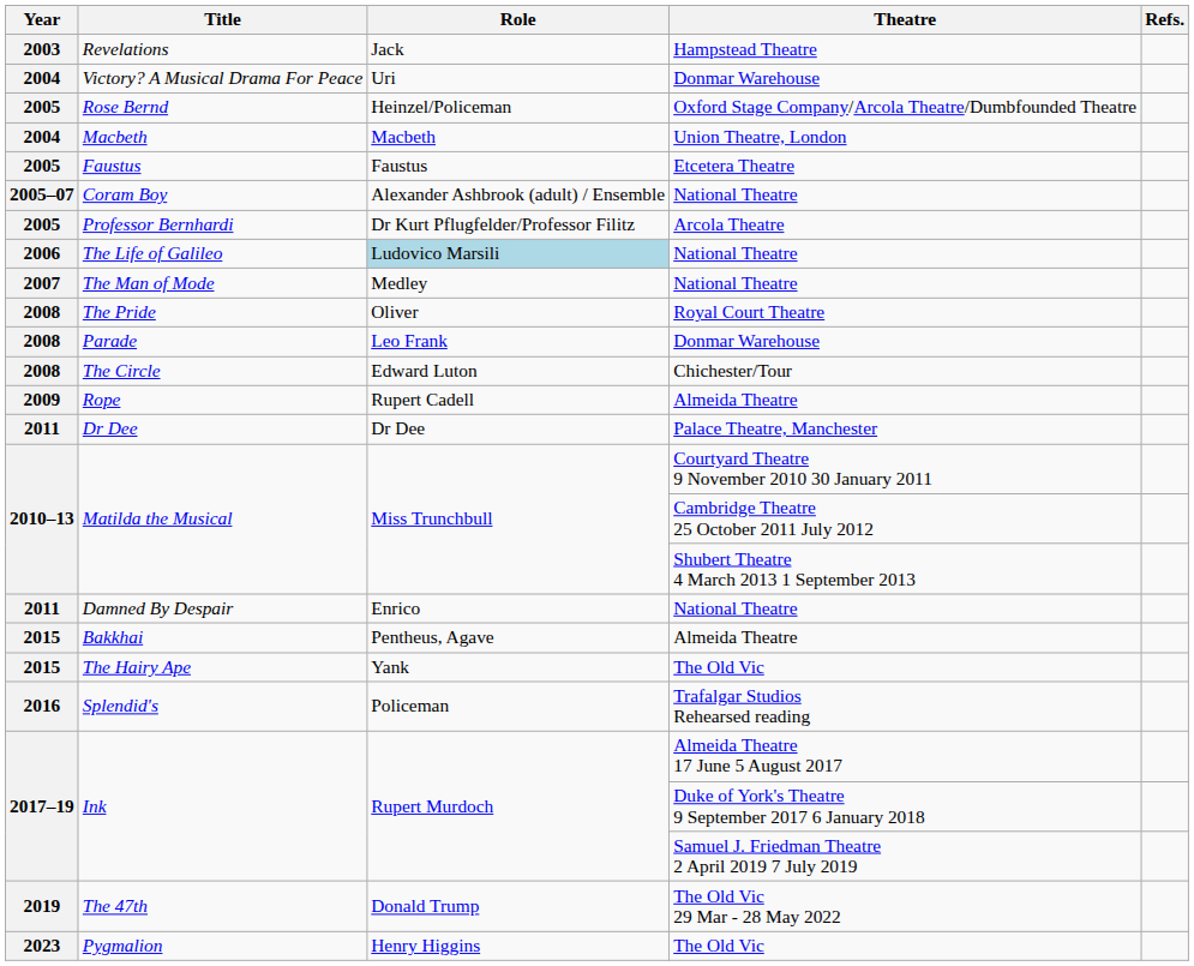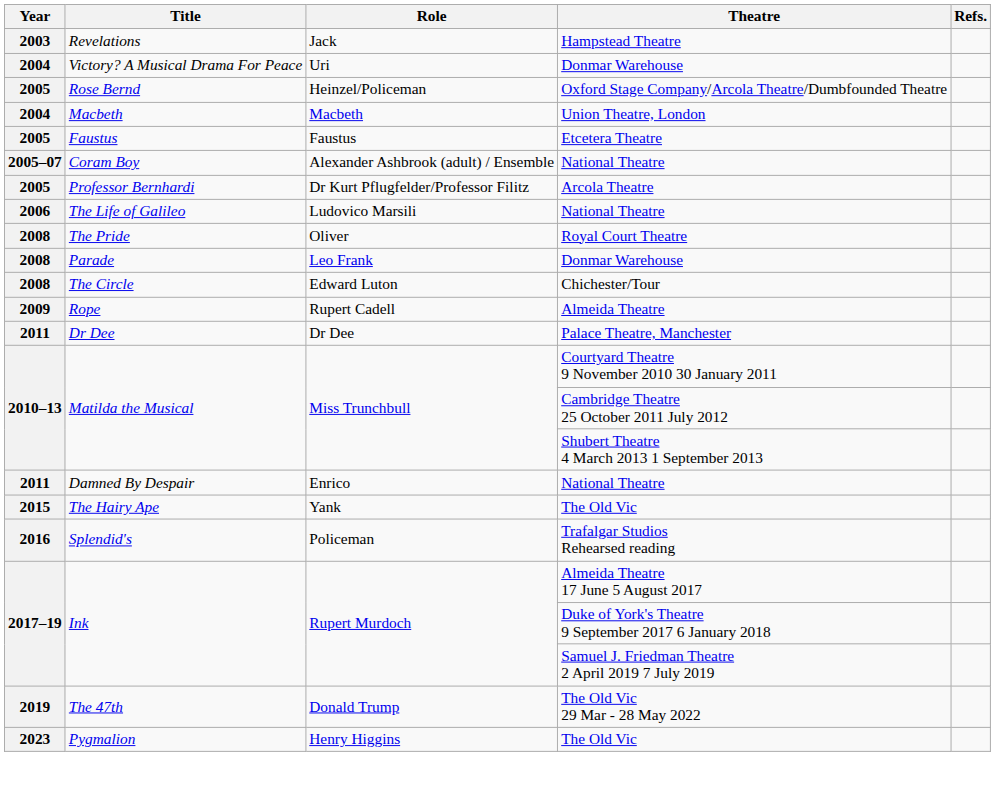The Life of Galileo | Role: lightblue background -> no background
- row: 2007 | The Man of Mode | Medley | National Theatre
- row: 2015 | Bakkhai | Pentheus, Agave | Almeida Theatre
